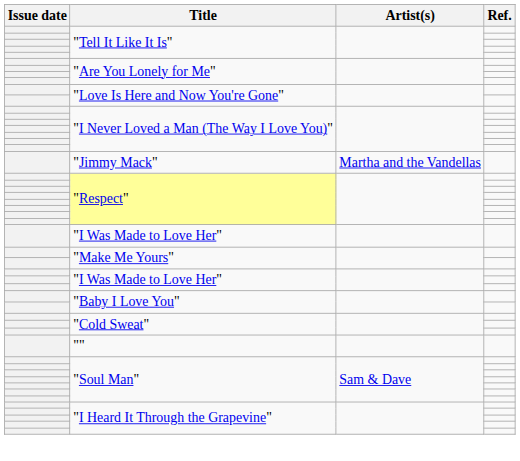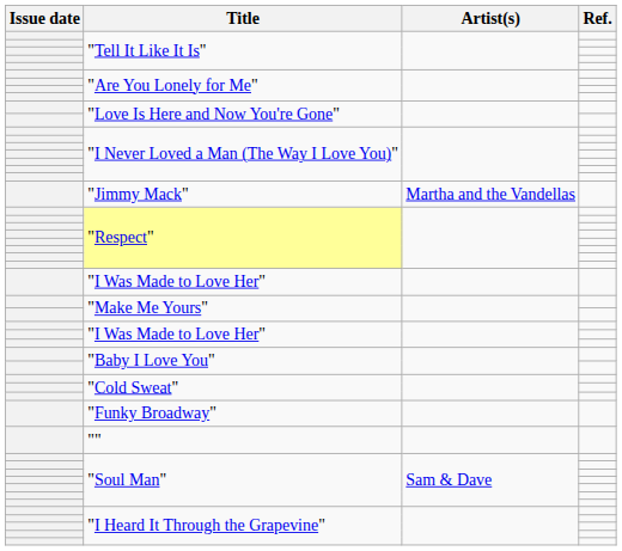+ row: "Funky Broadway"
